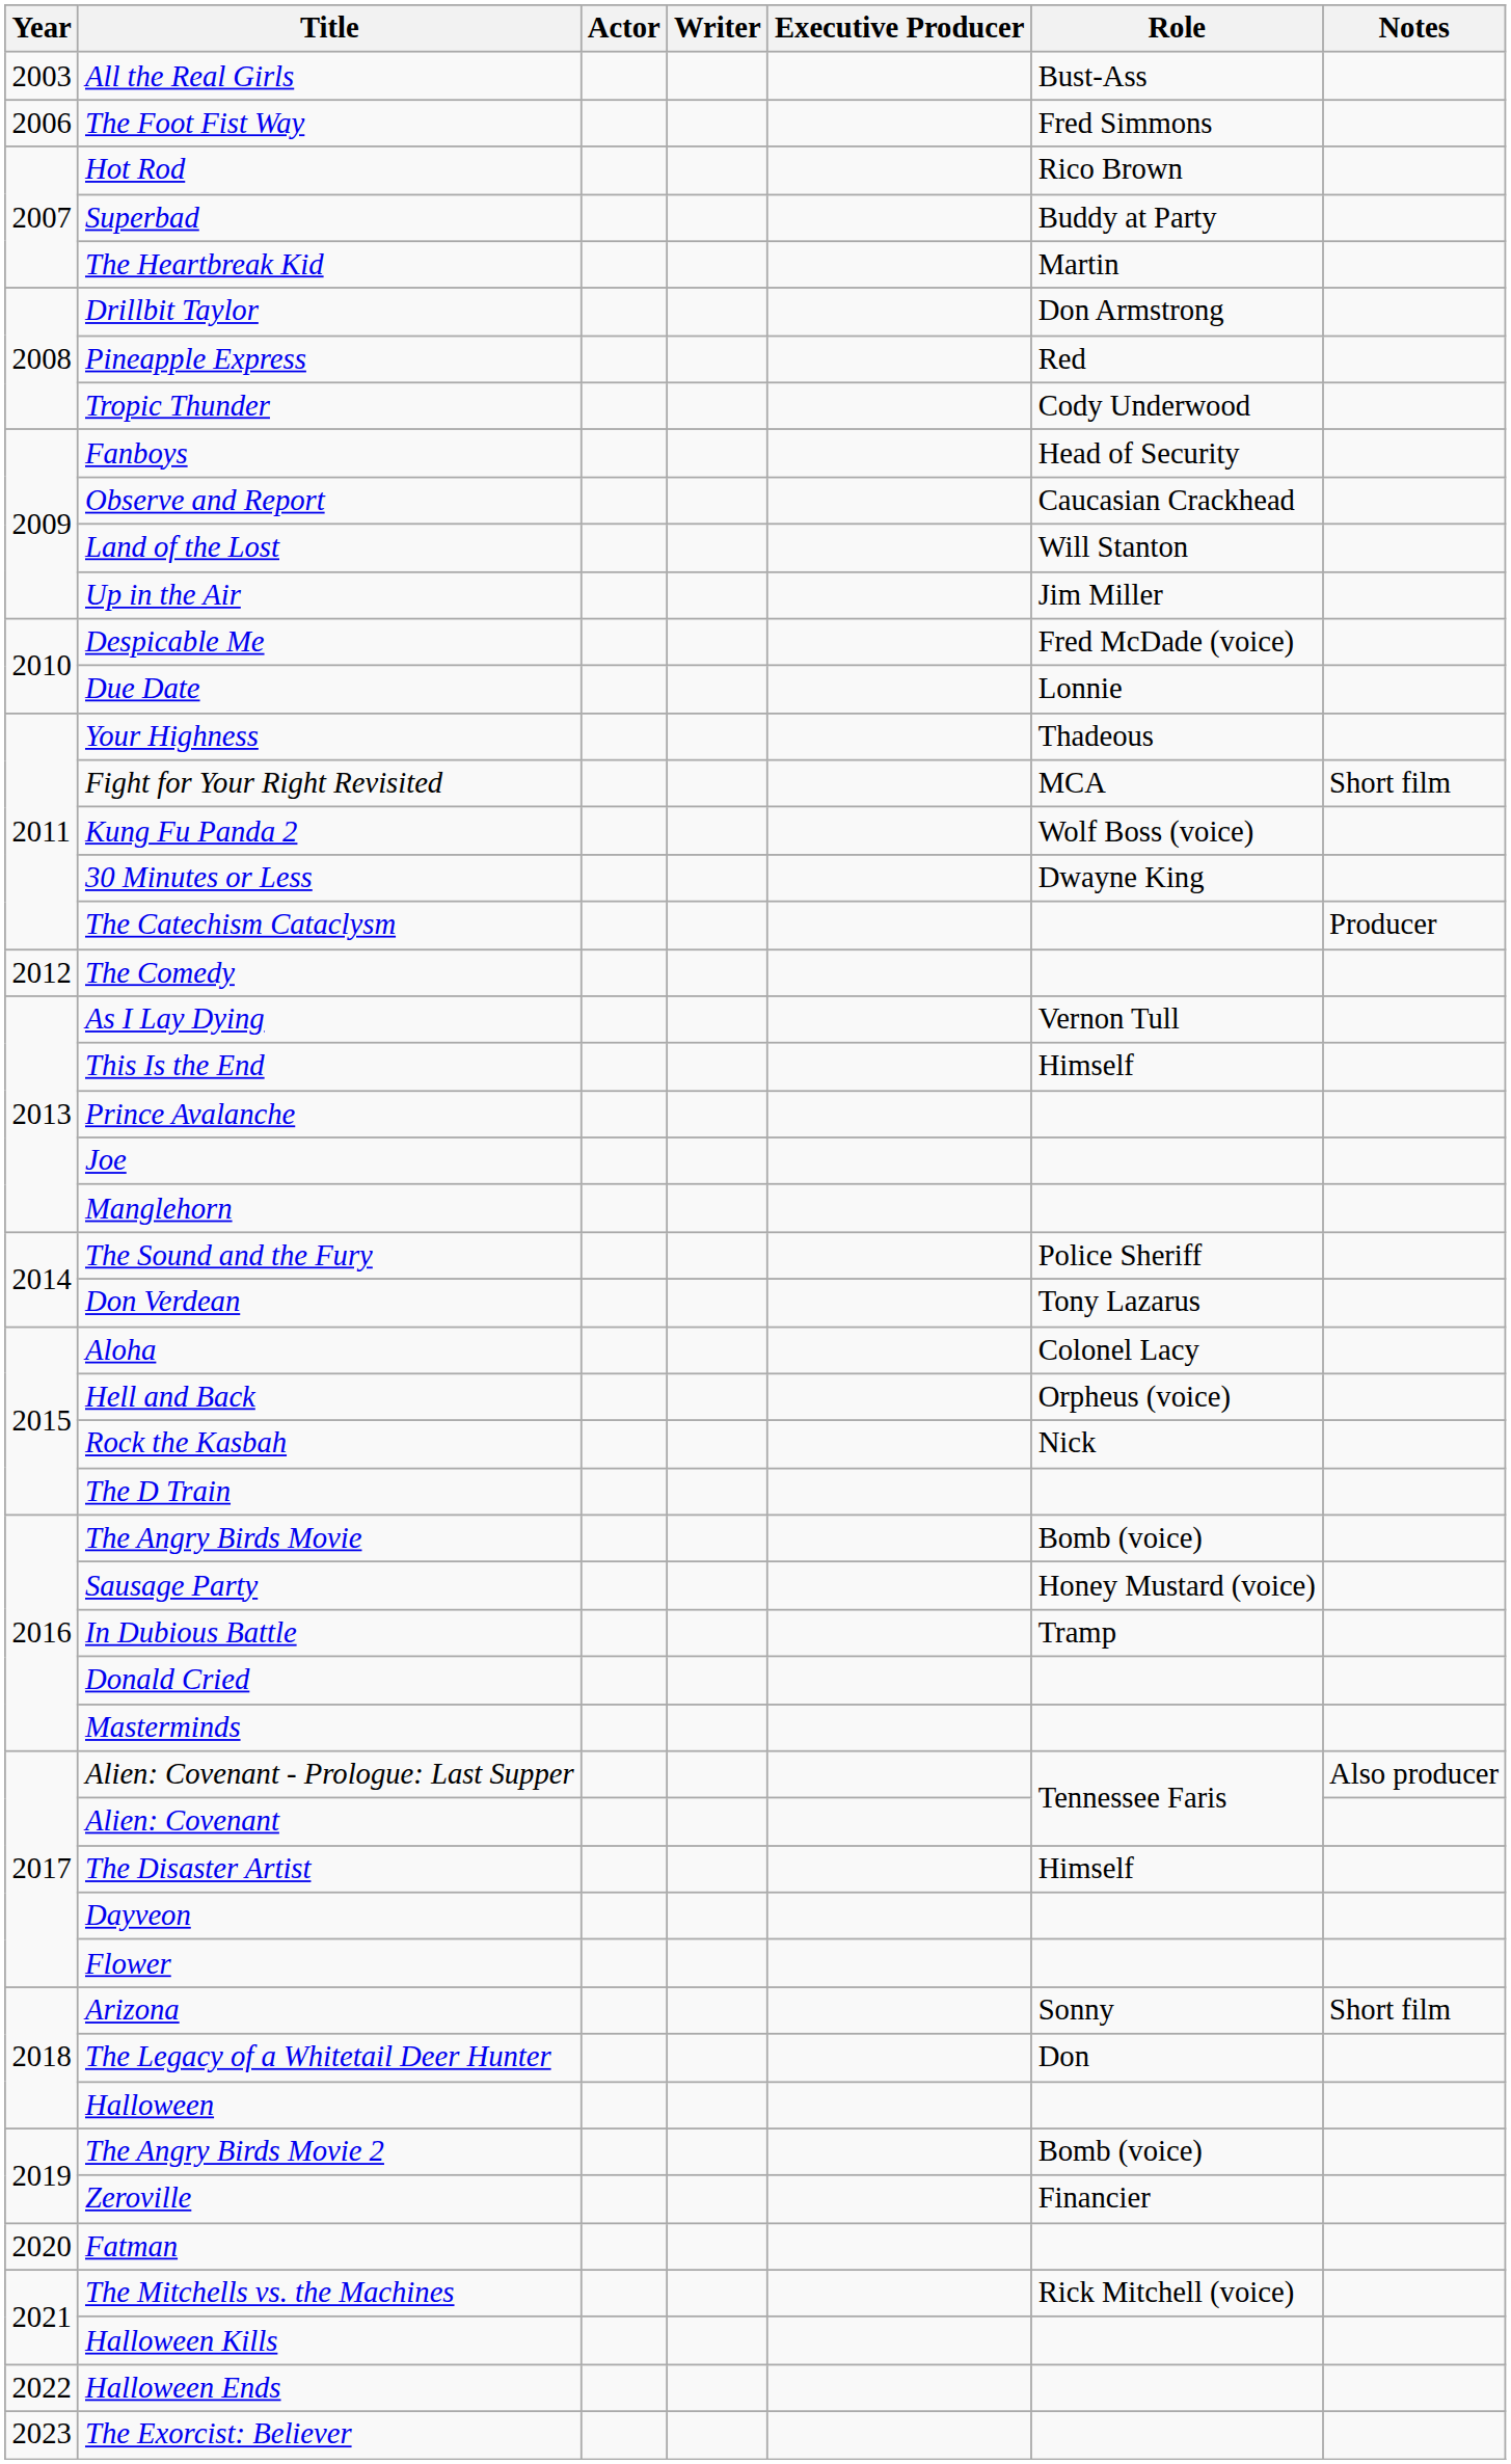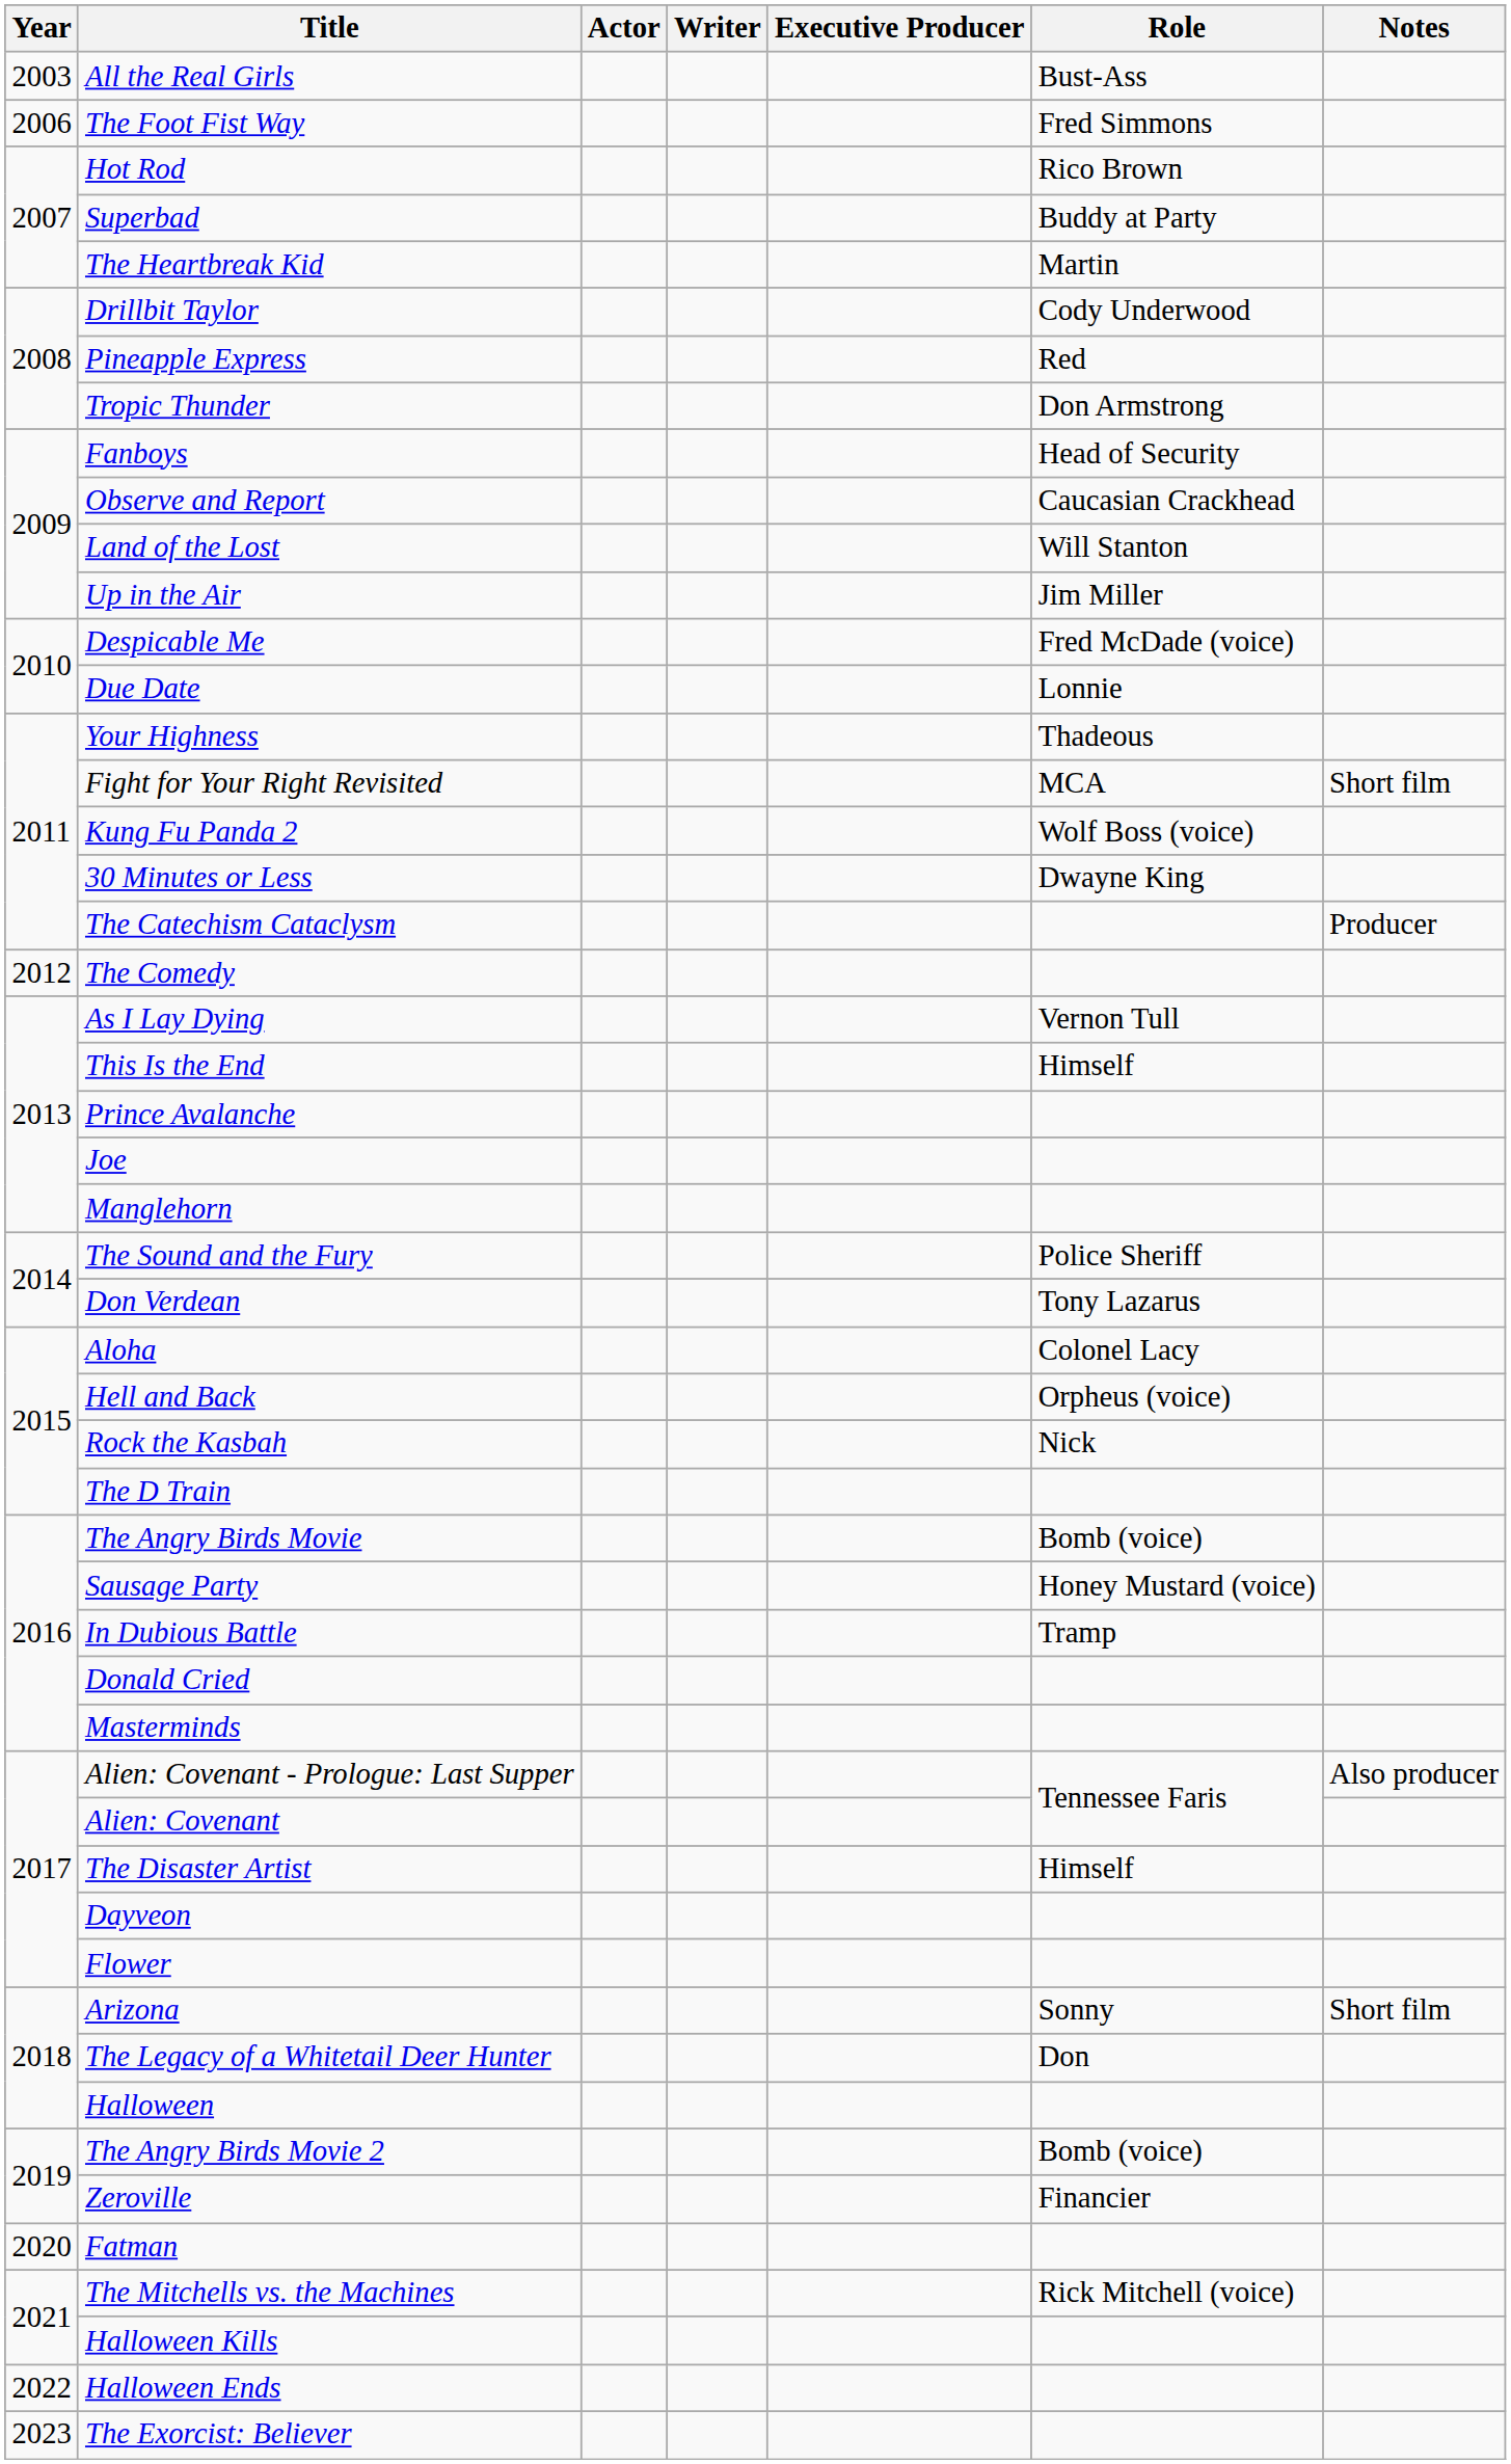Drillbit Taylor | Role: Don Armstrong -> Cody Underwood
Tropic Thunder | Role: Cody Underwood -> Don Armstrong
